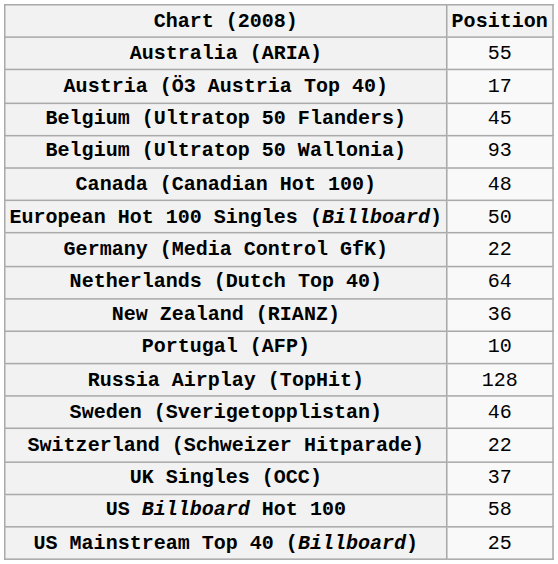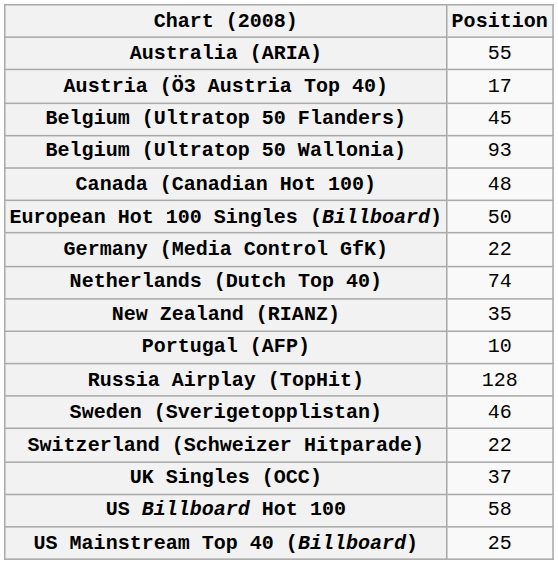Netherlands (Dutch Top 40) | Position: 64 -> 74
New Zealand (RIANZ) | Position: 36 -> 35
